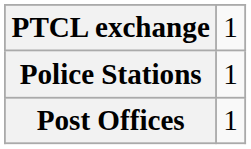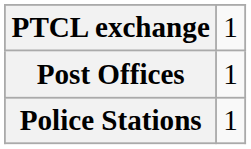rows swapped: Police Stations <-> Post Offices
